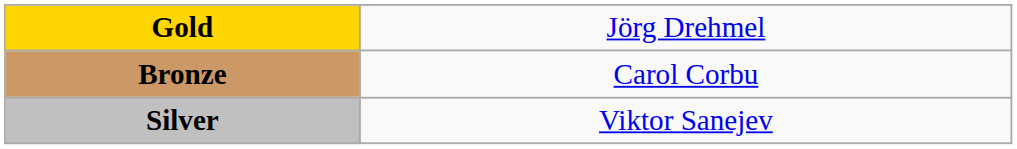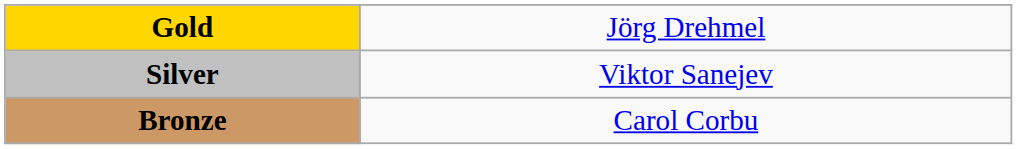rows swapped: Silver <-> Bronze
